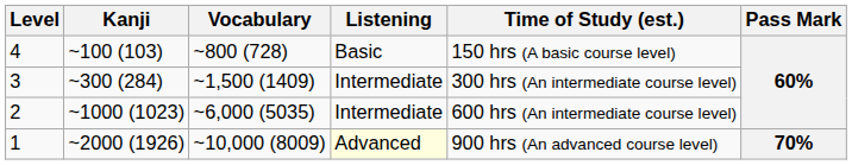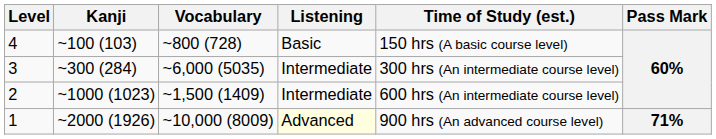3 | Vocabulary: ~1,500 (1409) -> ~6,000 (5035)
2 | Vocabulary: ~6,000 (5035) -> ~1,500 (1409)
1 | Pass Mark: 70% -> 71%
